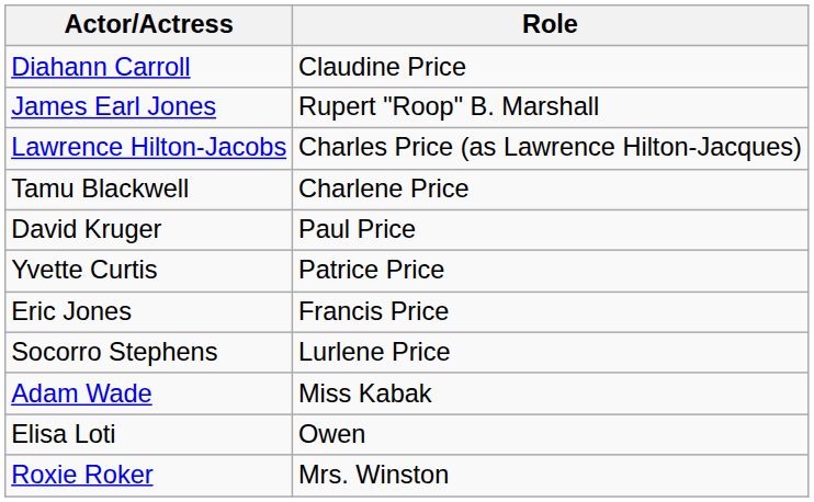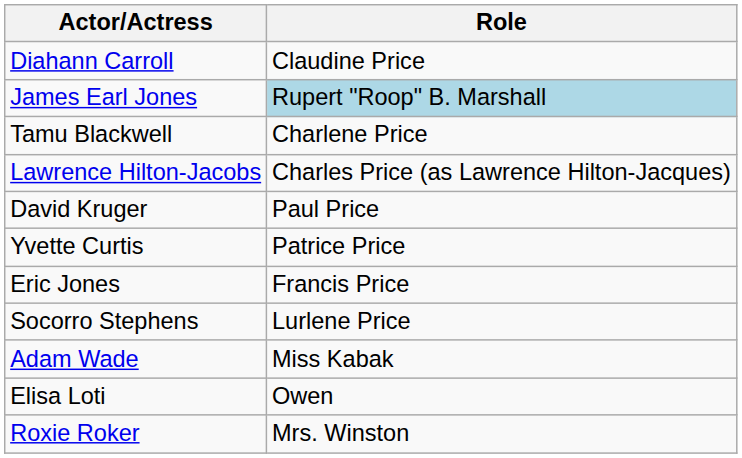James Earl Jones | Role: no background -> lightblue background
rows swapped: Lawrence Hilton-Jacobs <-> Tamu Blackwell
